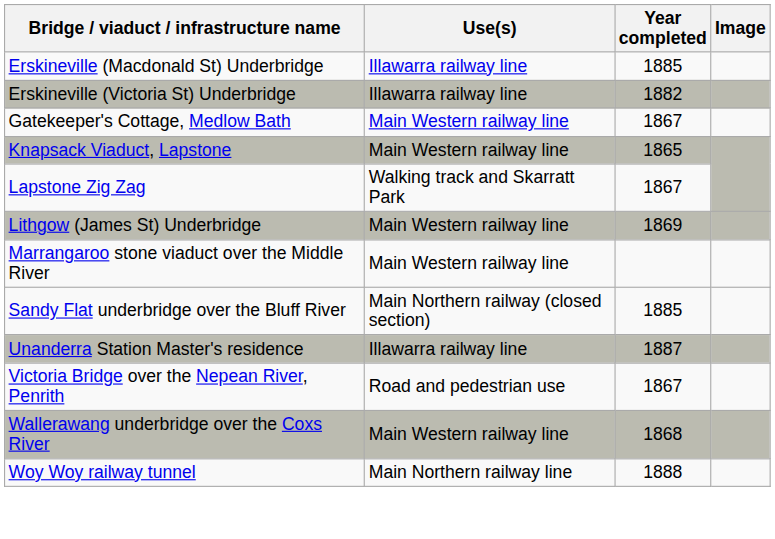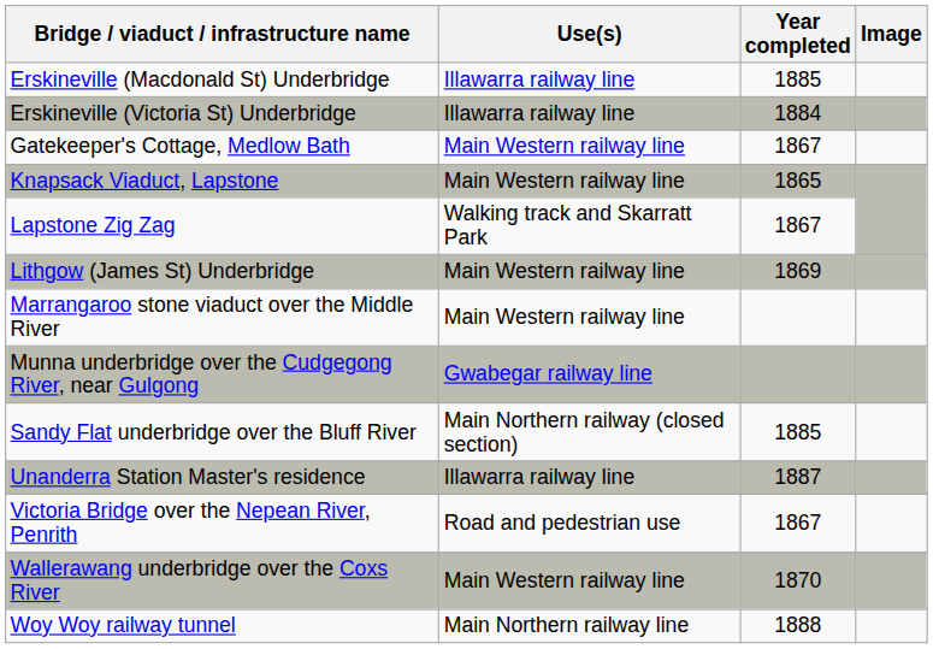Erskineville (Victoria St) Underbridge | Year completed: 1882 -> 1884
+ row: Munna underbridge over the Cudgegong River, near Gulgong | Gwabegar railway line
Wallerawang underbridge over the Coxs River | Year completed: 1868 -> 1870
